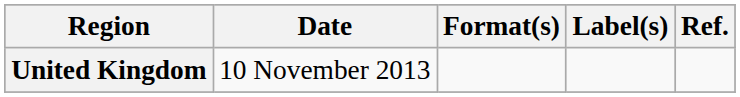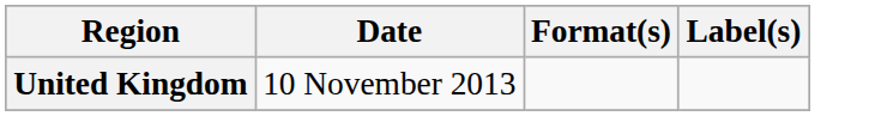- column: Ref.
